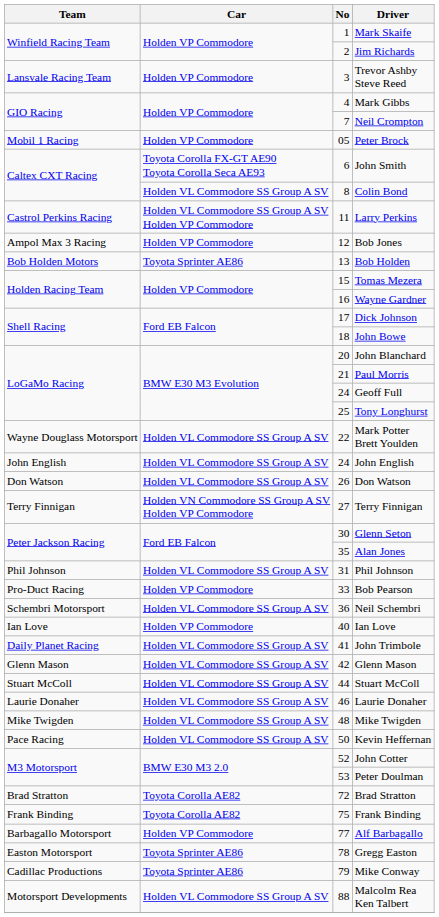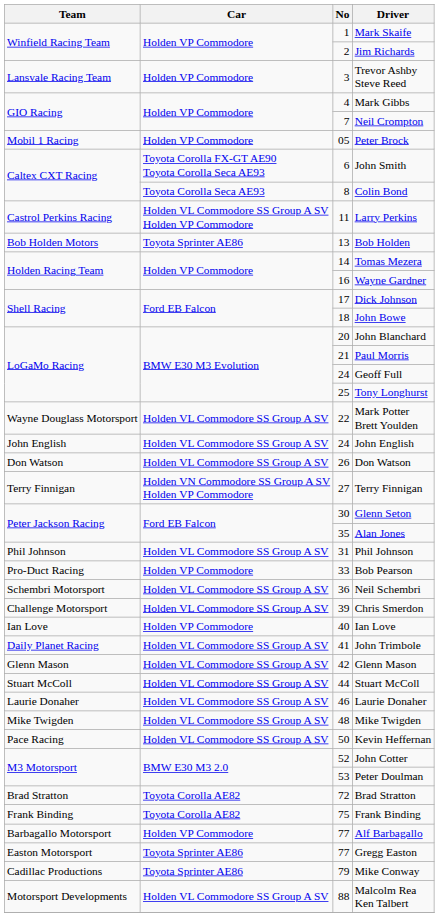Colin Bond | Car: Holden VL Commodore SS Group A SV -> Toyota Corolla Seca AE93
- row: Ampol Max 3 Racing | Holden VP Commodore | 12 | Bob Jones
Tomas Mezera | No: 15 -> 14
+ row: Challenge Motorsport | Holden VL Commodore SS Group A SV | 39 | Chris Smerdon
Gregg Easton | No: 78 -> 77
